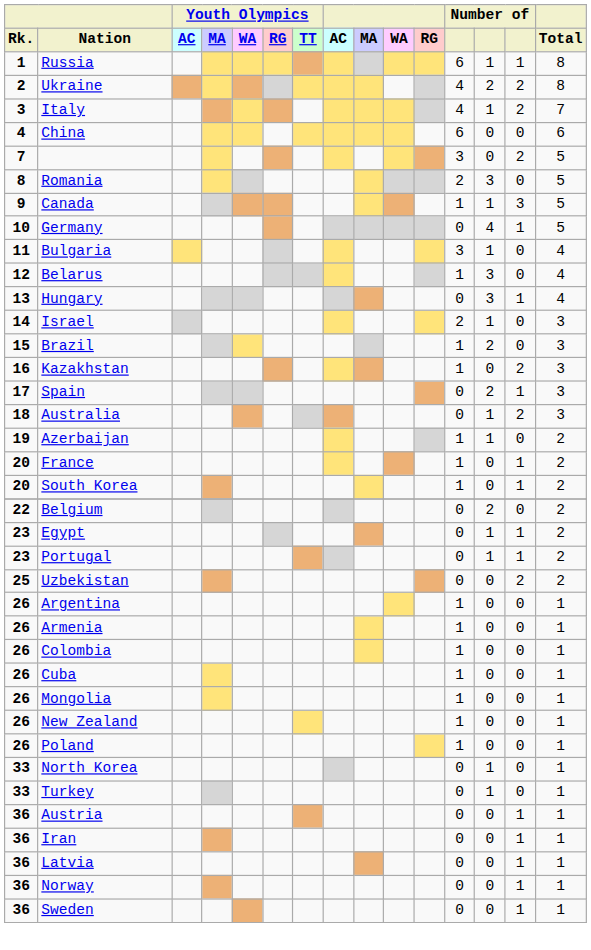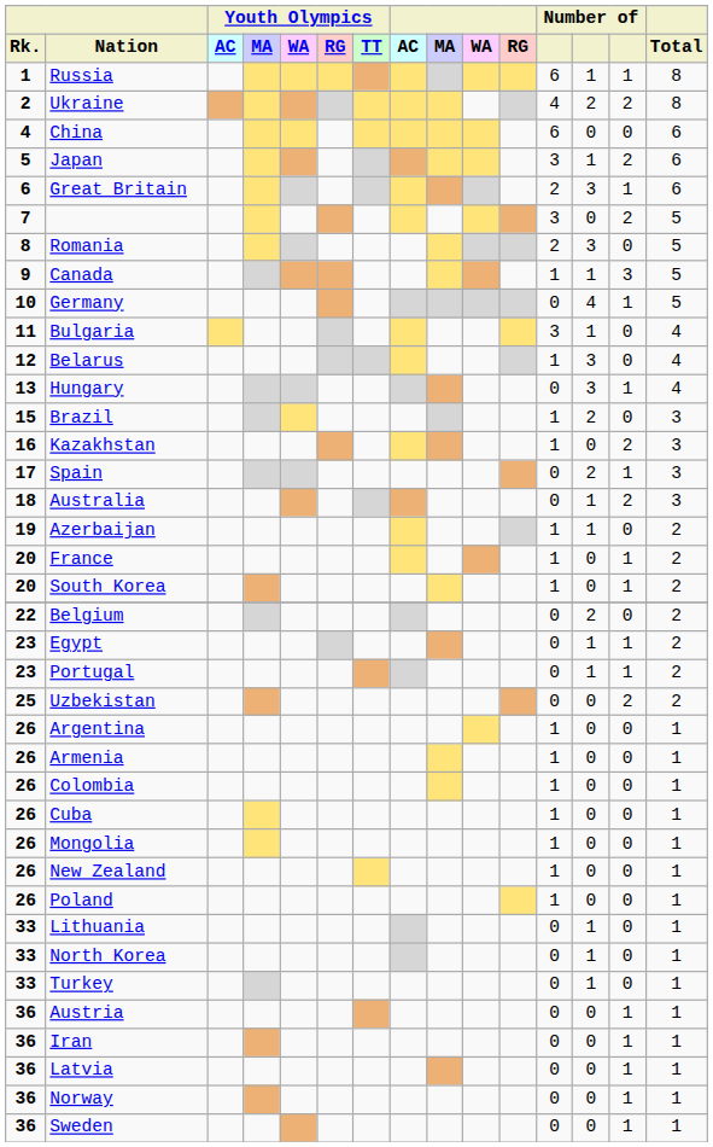- row: 3 | Italy | 4 | 1 | 2 | 7
+ row: 5 | Japan | 3 | 1 | 2 | 6
+ row: 6 | Great Britain | 2 | 3 | 1 | 6
- row: 14 | Israel | 2 | 1 | 0 | 3
+ row: 33 | Lithuania | 0 | 1 | 0 | 1
